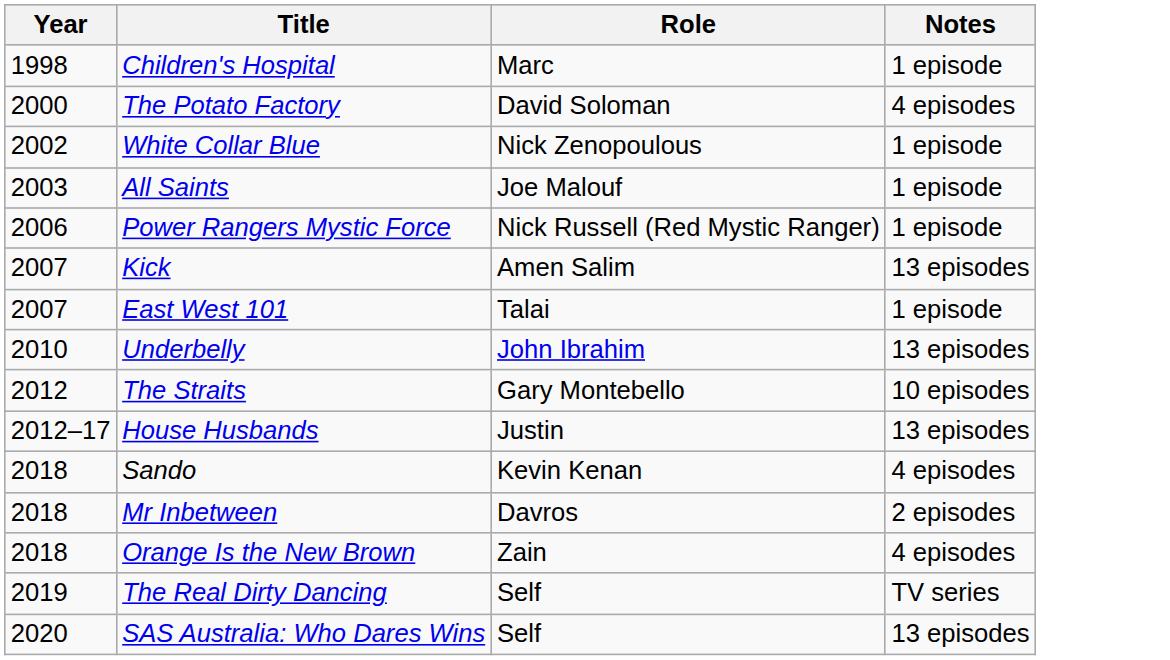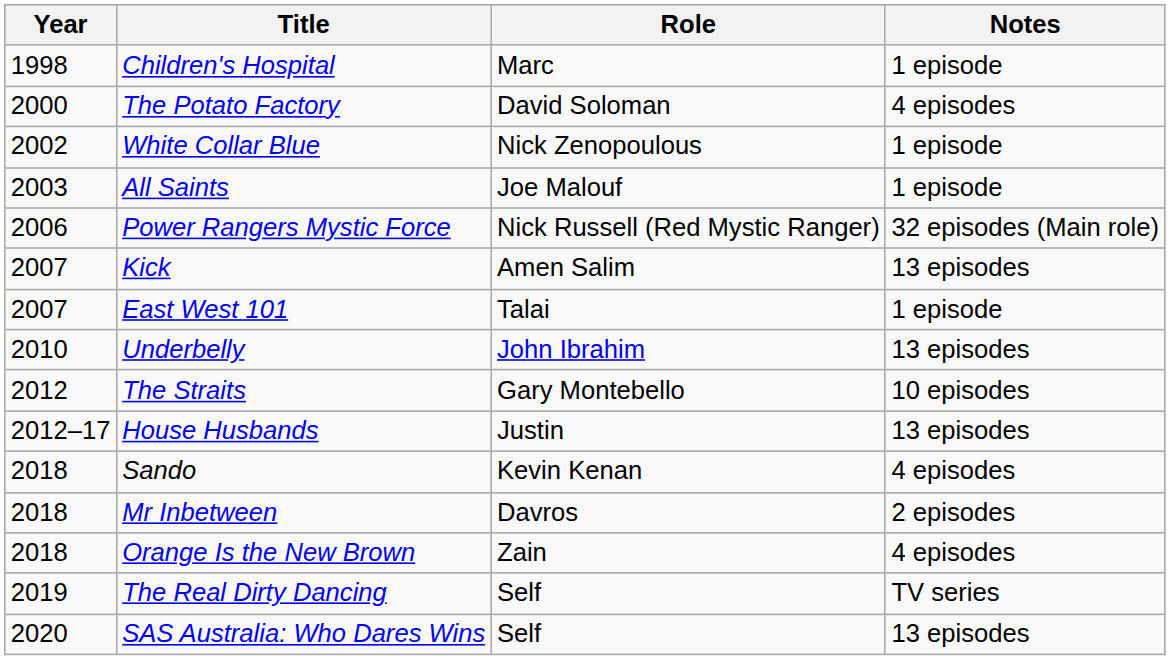Power Rangers Mystic Force | Notes: 1 episode -> 32 episodes (Main role)
